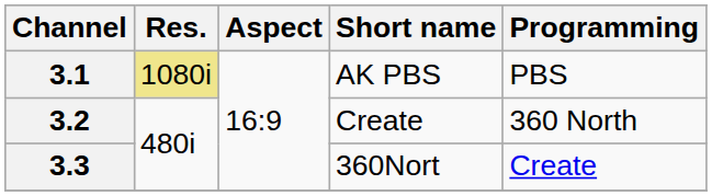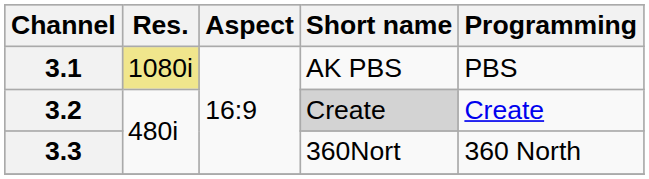3.2 | Short name: no background -> lightgrey background
3.2 | Programming: 360 North -> Create
3.3 | Programming: Create -> 360 North
